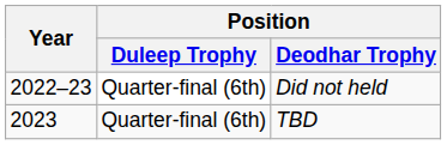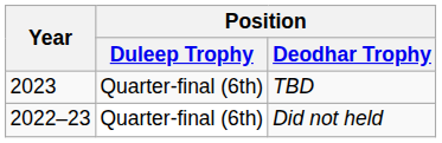rows swapped: Did not held <-> TBD
